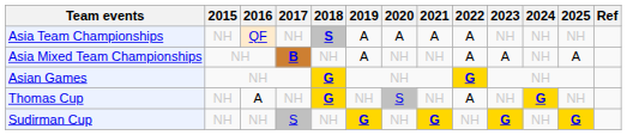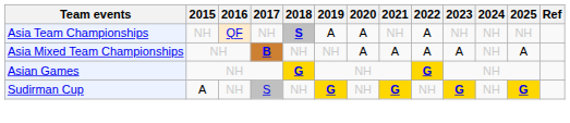Asia Team Championships | 2021: A -> NH
Asia Mixed Team Championships | 2019: A -> NH
Asia Mixed Team Championships | 2020: NH -> A
Asia Mixed Team Championships | 2021: NH -> A
- row: Thomas Cup | NH | A | NH | G | NH | S | NH | A | NH | G | NH
Sudirman Cup | 2015: NH -> A
